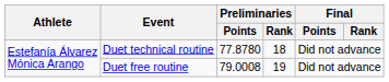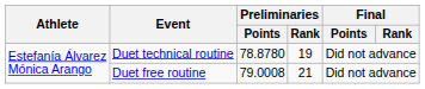Duet technical routine | Preliminaries / Points: 77.8780 -> 78.8780
Duet technical routine | Preliminaries / Rank: 18 -> 19
Duet free routine | Preliminaries / Rank: 19 -> 21
